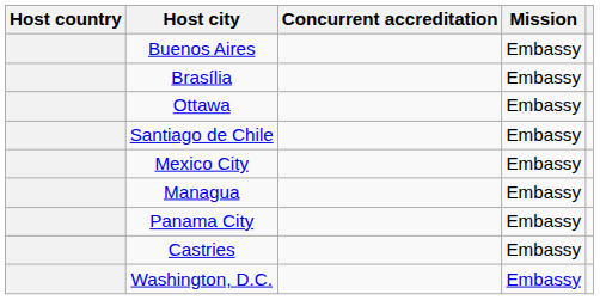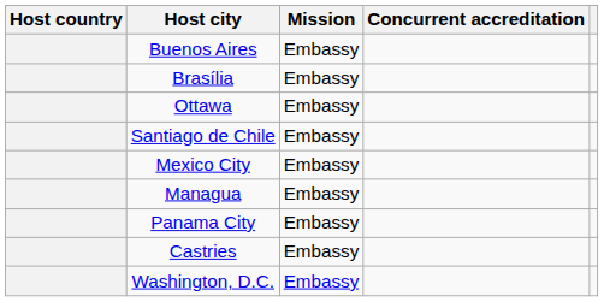columns swapped: Mission <-> Concurrent accreditation
